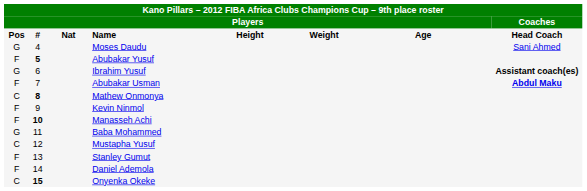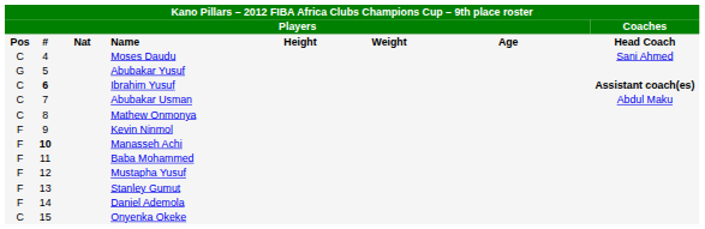Moses Daudu | column 1: G -> C
Abubakar Yusuf | column 1: F -> G
Abubakar Yusuf | column 2: bold -> normal
Ibrahim Yusuf | column 1: G -> C
Ibrahim Yusuf | column 2: normal -> bold
Abubakar Usman | column 1: F -> C
Abubakar Usman | column 8: bold -> normal
Mathew Onmonya | column 2: bold -> normal
Baba Mohammed | column 1: G -> F
Mustapha Yusuf | column 1: C -> F
Onyenka Okeke | column 2: bold -> normal
